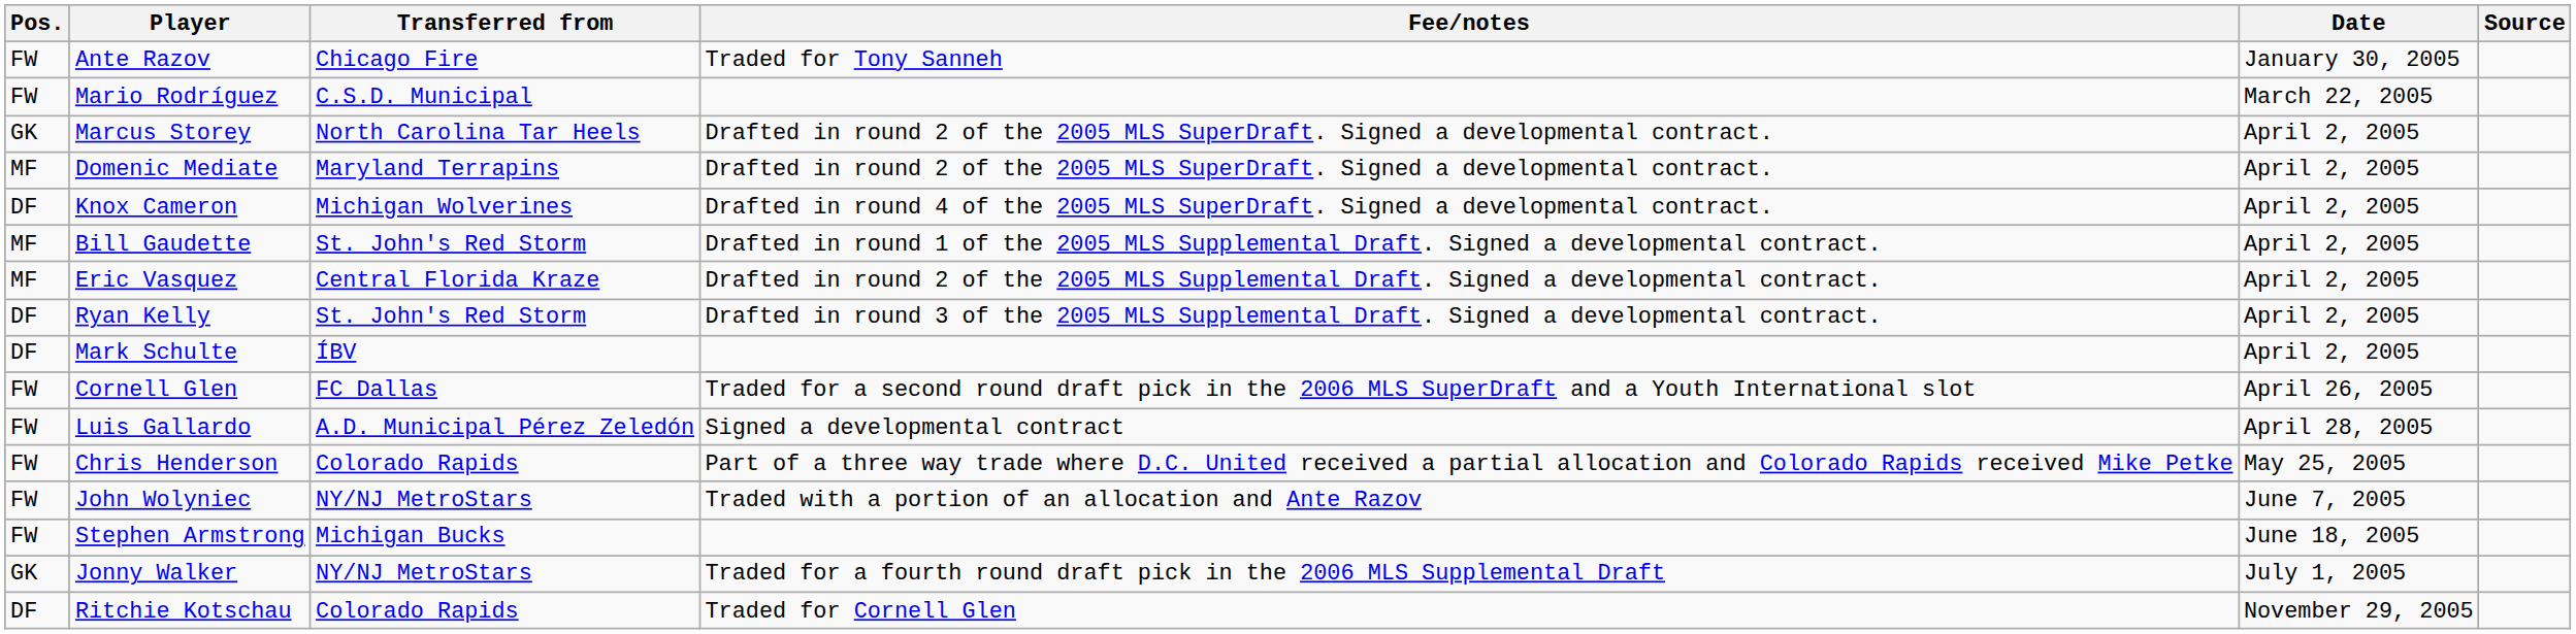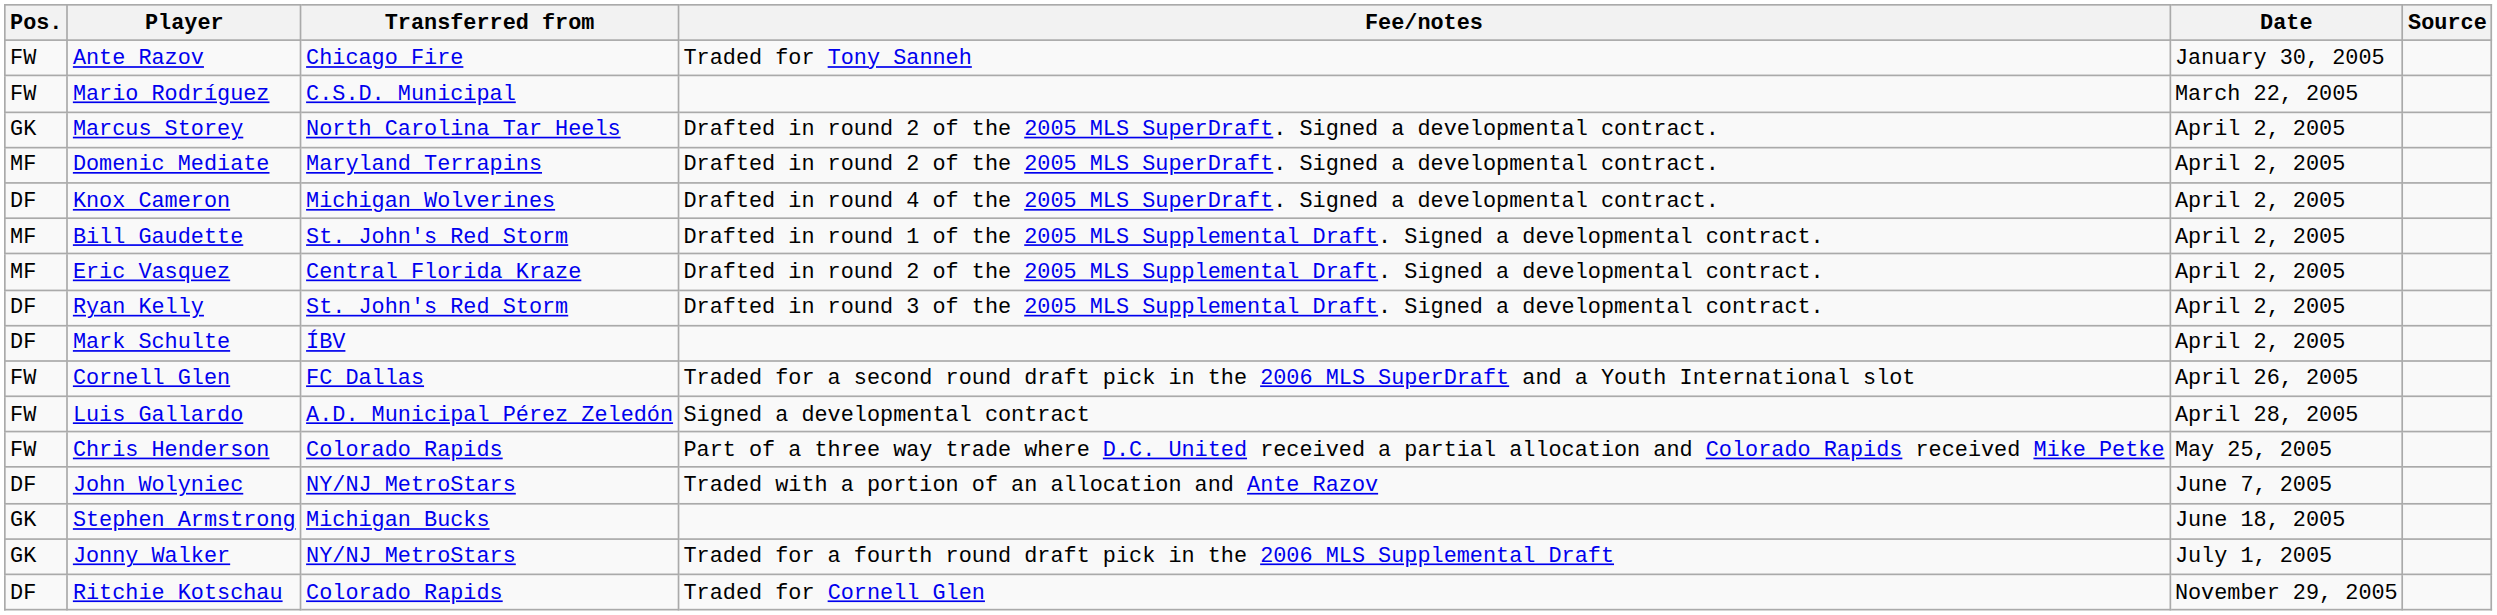John Wolyniec | Pos.: FW -> DF
Stephen Armstrong | Pos.: FW -> GK
